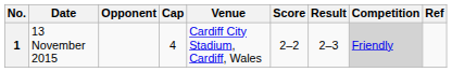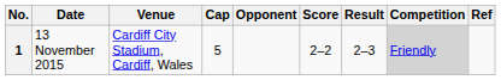columns swapped: Venue <-> Opponent
1 | Cap: 4 -> 5
